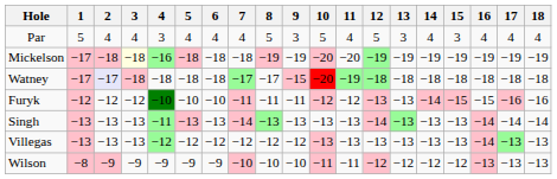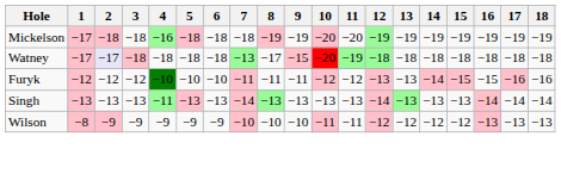- row: Par | 5 | 4 | 4 | 3 | 4 | 4 | 4 | 5 | 3 | 5 | 4 | 5 | 3 | 4 | 3 | 4 | 4 | 4
Mickelson | 3: lightyellow background -> no background
Watney | 7: −17 -> −13
- row: Villegas | −13 | −13 | −13 | −12 | −12 | −12 | −12 | −12 | −12 | −13 | −13 | −13 | −13 | −13 | −13 | −14 | −13 | −13
